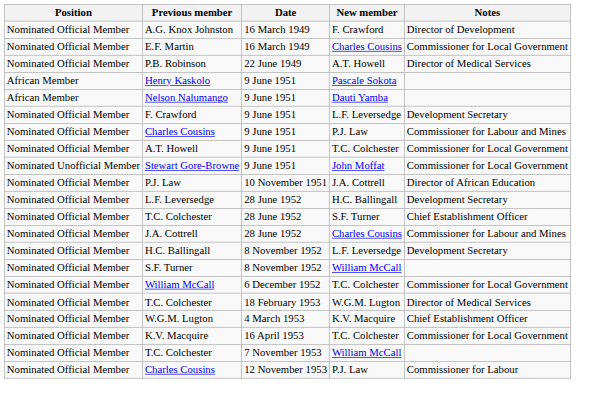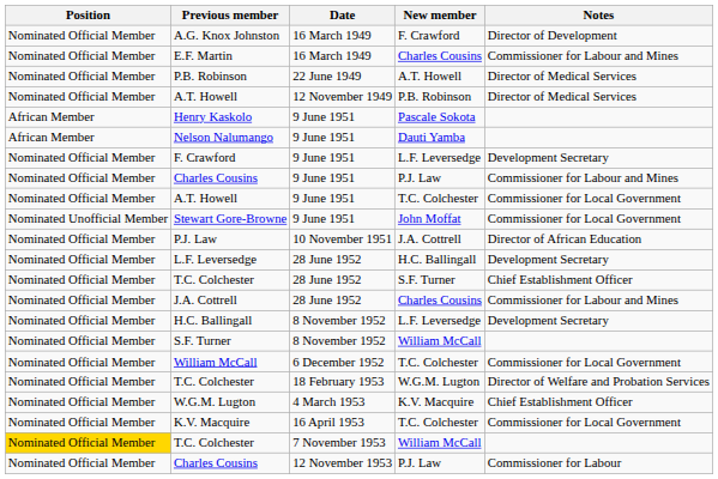E.F. Martin | Notes: Commissioner for Local Government -> Commissioner for Labour and Mines
+ row: Nominated Official Member | A.T. Howell | 12 November 1949 | P.B. Robinson | Director of Medical Services
T.C. Colchester / 18 February 1953 | Notes: Director of Medical Services -> Director of Welfare and Probation Services
T.C. Colchester / 7 November 1953 | Position: no background -> gold background
